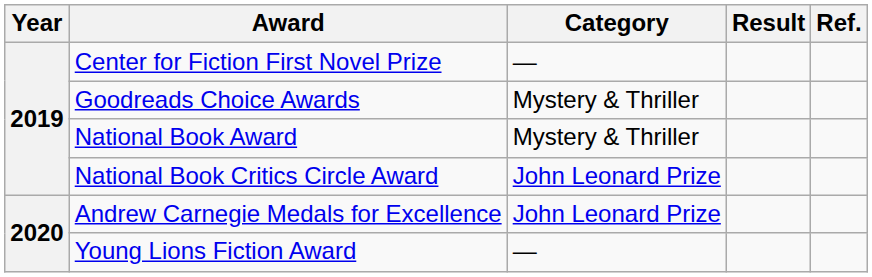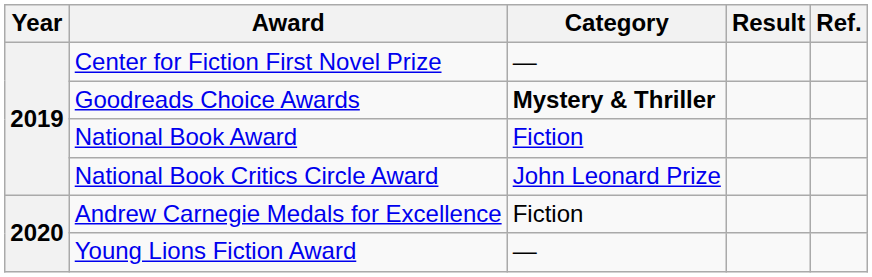Goodreads Choice Awards | Category: normal -> bold
National Book Award | Category: Mystery & Thriller -> Fiction
Andrew Carnegie Medals for Excellence | Category: John Leonard Prize -> Fiction
